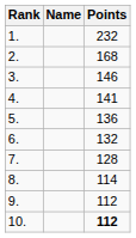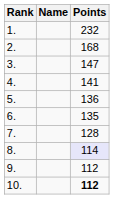3. | Points: 146 -> 147
6. | Points: 132 -> 135
8. | Points: no background -> lavender background
